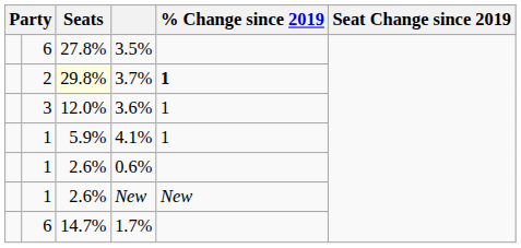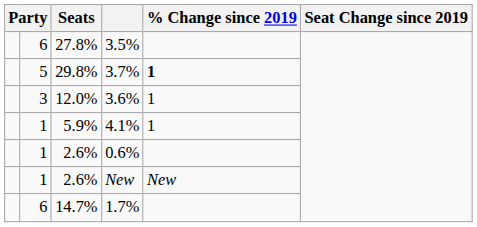3.7% | column 2: 2 -> 5
3.7% | Seats: lightyellow background -> no background
